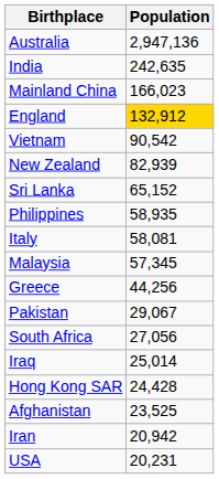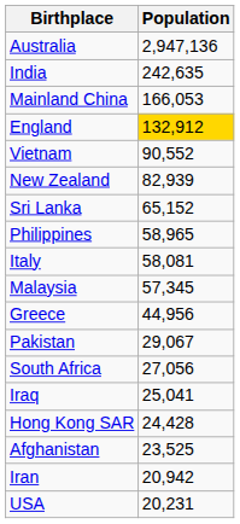Mainland China | Population: 166,023 -> 166,053
Vietnam | Population: 90,542 -> 90,552
Philippines | Population: 58,935 -> 58,965
Greece | Population: 44,256 -> 44,956
Iraq | Population: 25,014 -> 25,041
